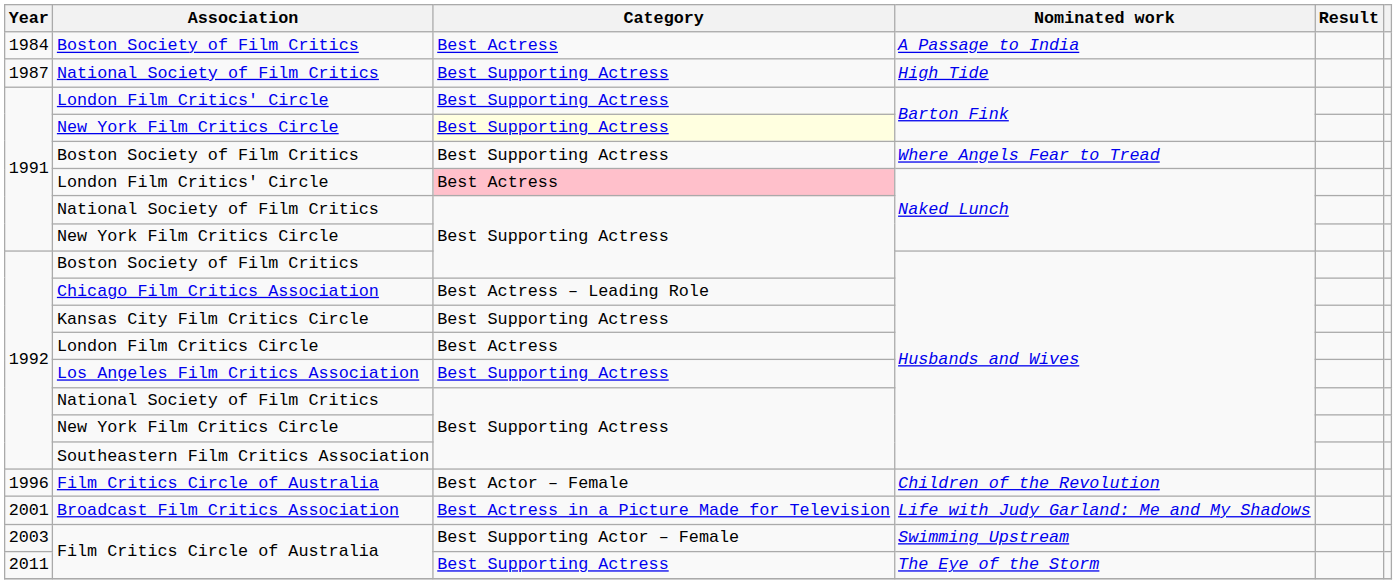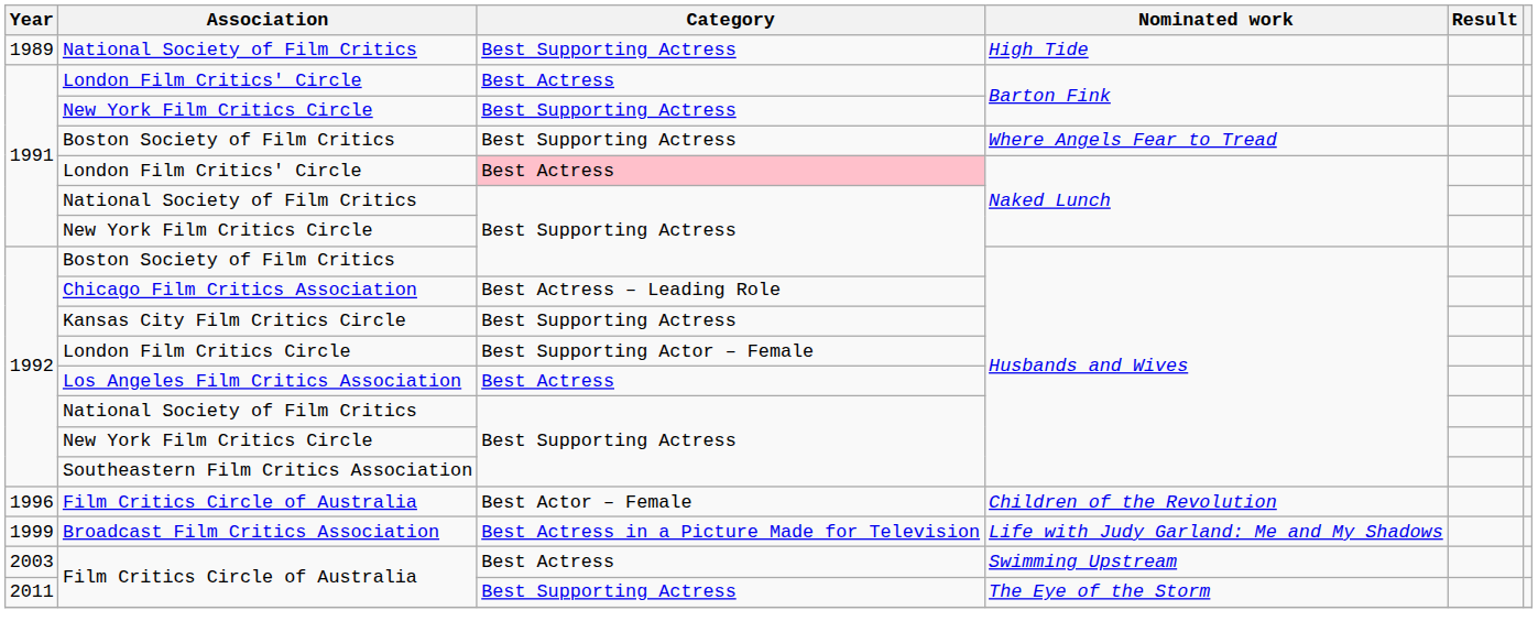- row: 1984 | Boston Society of Film Critics | Best Actress | A Passage to India
National Society of Film Critics / High Tide | Year: 1987 -> 1989
London Film Critics' Circle / Barton Fink | Category: Best Supporting Actress -> Best Actress
New York Film Critics Circle / Barton Fink | Category: lightyellow background -> no background
London Film Critics Circle | Category: Best Actress -> Best Supporting Actor – Female
Los Angeles Film Critics Association | Category: Best Supporting Actress -> Best Actress
Broadcast Film Critics Association | Year: 2001 -> 1999
Film Critics Circle of Australia / Swimming Upstream | Category: Best Supporting Actor – Female -> Best Actress
